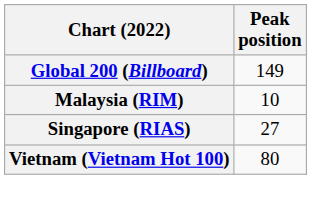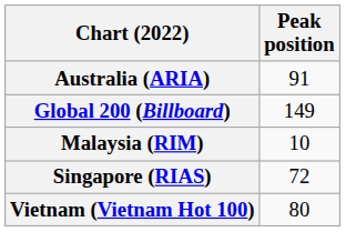+ row: Australia (ARIA) | 91
Singapore (RIAS) | Peak position: 27 -> 72
